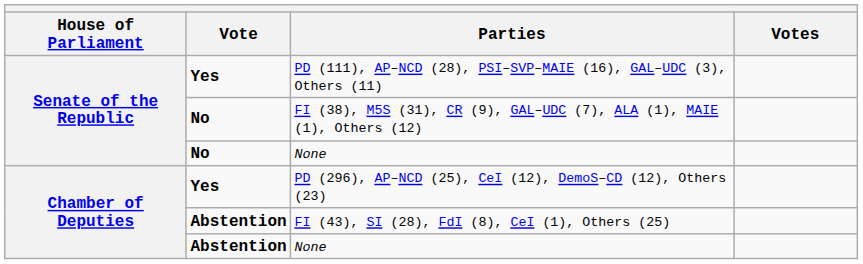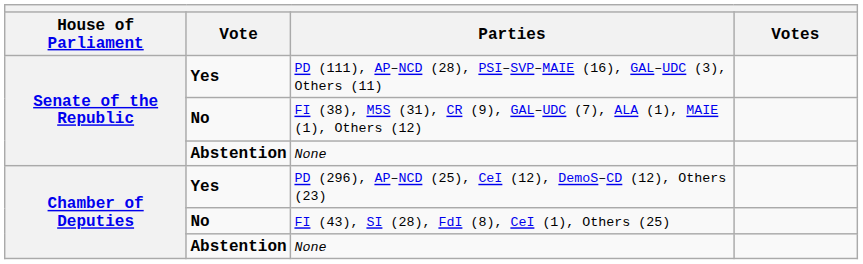Senate of the Republic / None | Vote: No -> Abstention
FI (43), SI (28), FdI (8), CeI (1), Others (25) | Vote: Abstention -> No
